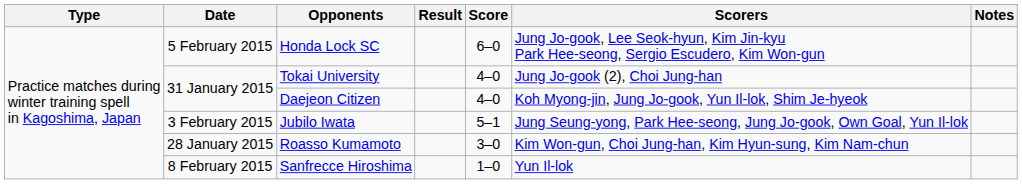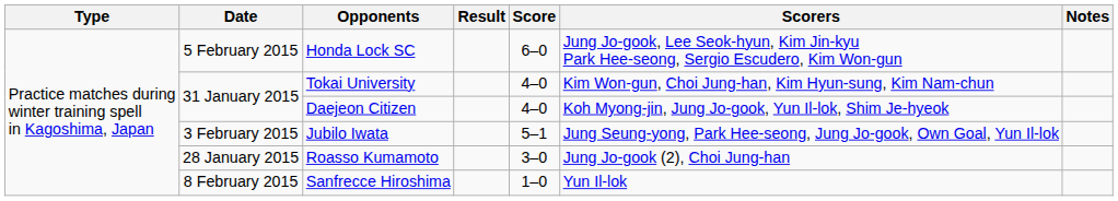Tokai University | Scorers: Jung Jo-gook (2), Choi Jung-han -> Kim Won-gun, Choi Jung-han, Kim Hyun-sung, Kim Nam-chun
Roasso Kumamoto | Scorers: Kim Won-gun, Choi Jung-han, Kim Hyun-sung, Kim Nam-chun -> Jung Jo-gook (2), Choi Jung-han
